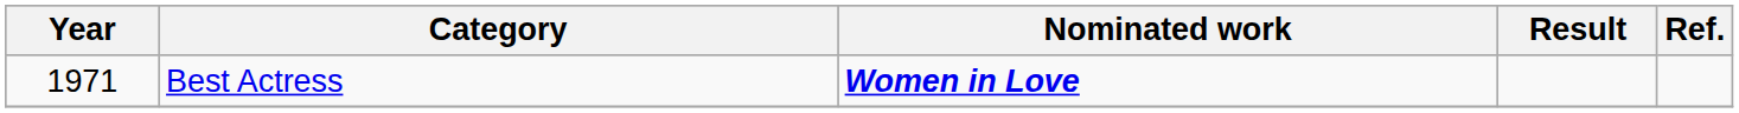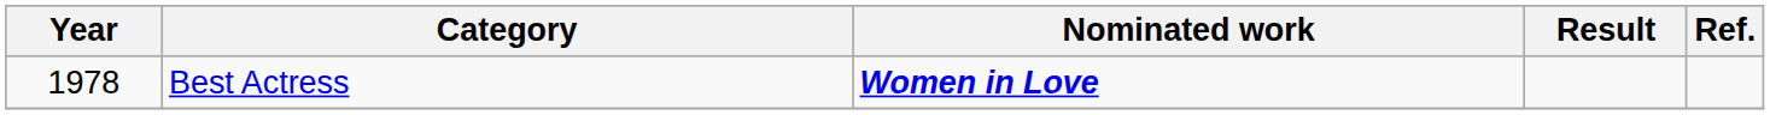Best Actress | Year: 1971 -> 1978
